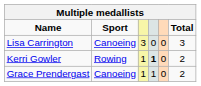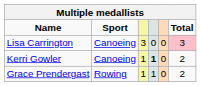Lisa Carrington | Total: no background -> pink background
Kerri Gowler | Sport: Rowing -> Canoeing
Grace Prendergast | Sport: Canoeing -> Rowing
